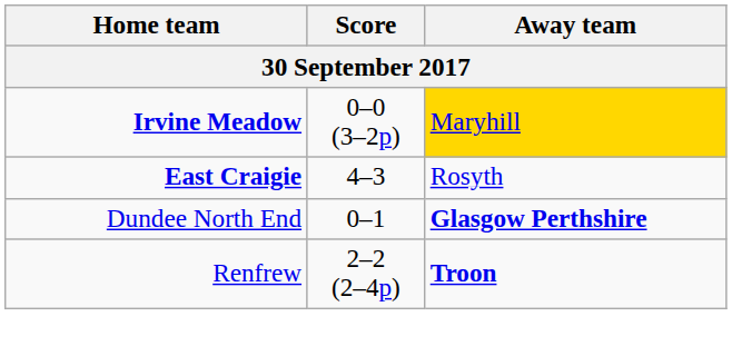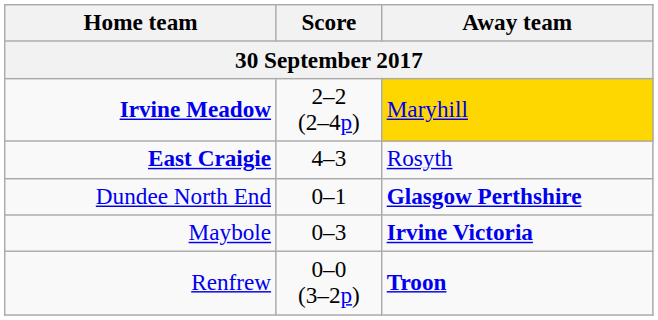Irvine Meadow | Score: 0–0 (3–2p) -> 2–2 (2–4p)
+ row: Maybole | 0–3 | Irvine Victoria
Renfrew | Score: 2–2 (2–4p) -> 0–0 (3–2p)
